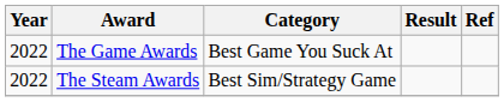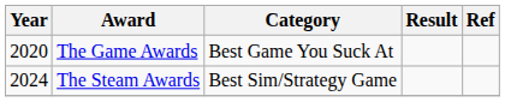The Game Awards | Year: 2022 -> 2020
The Steam Awards | Year: 2022 -> 2024
